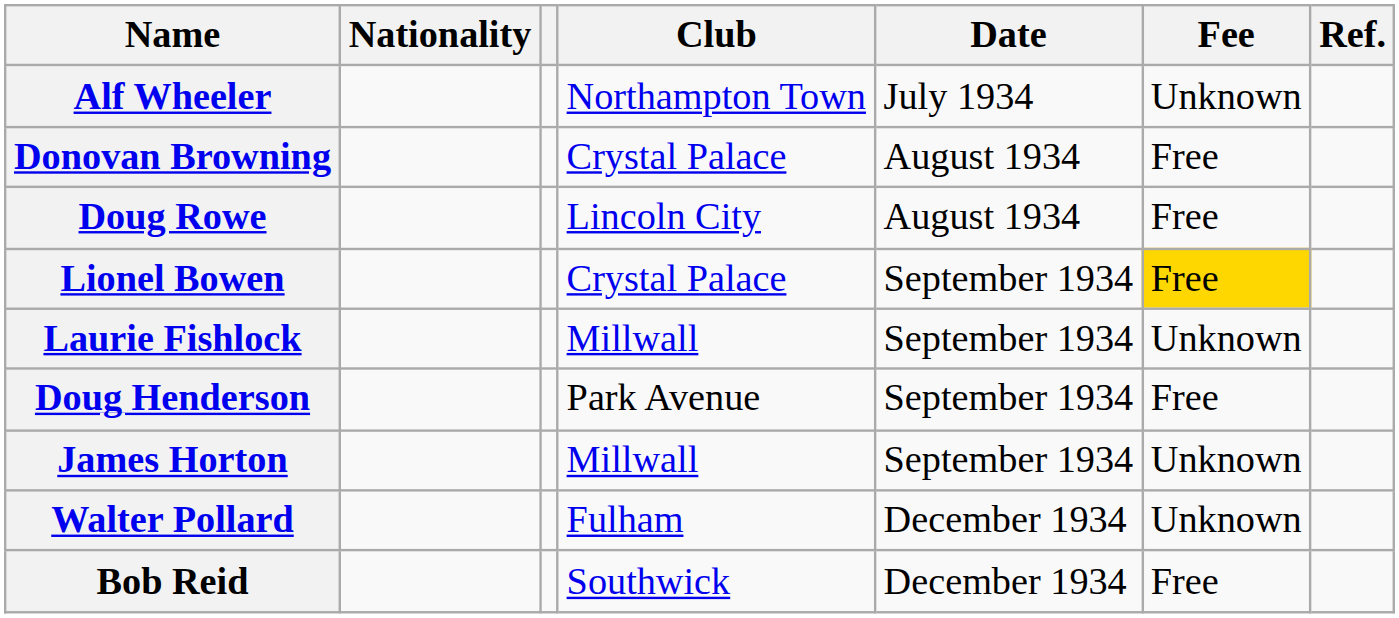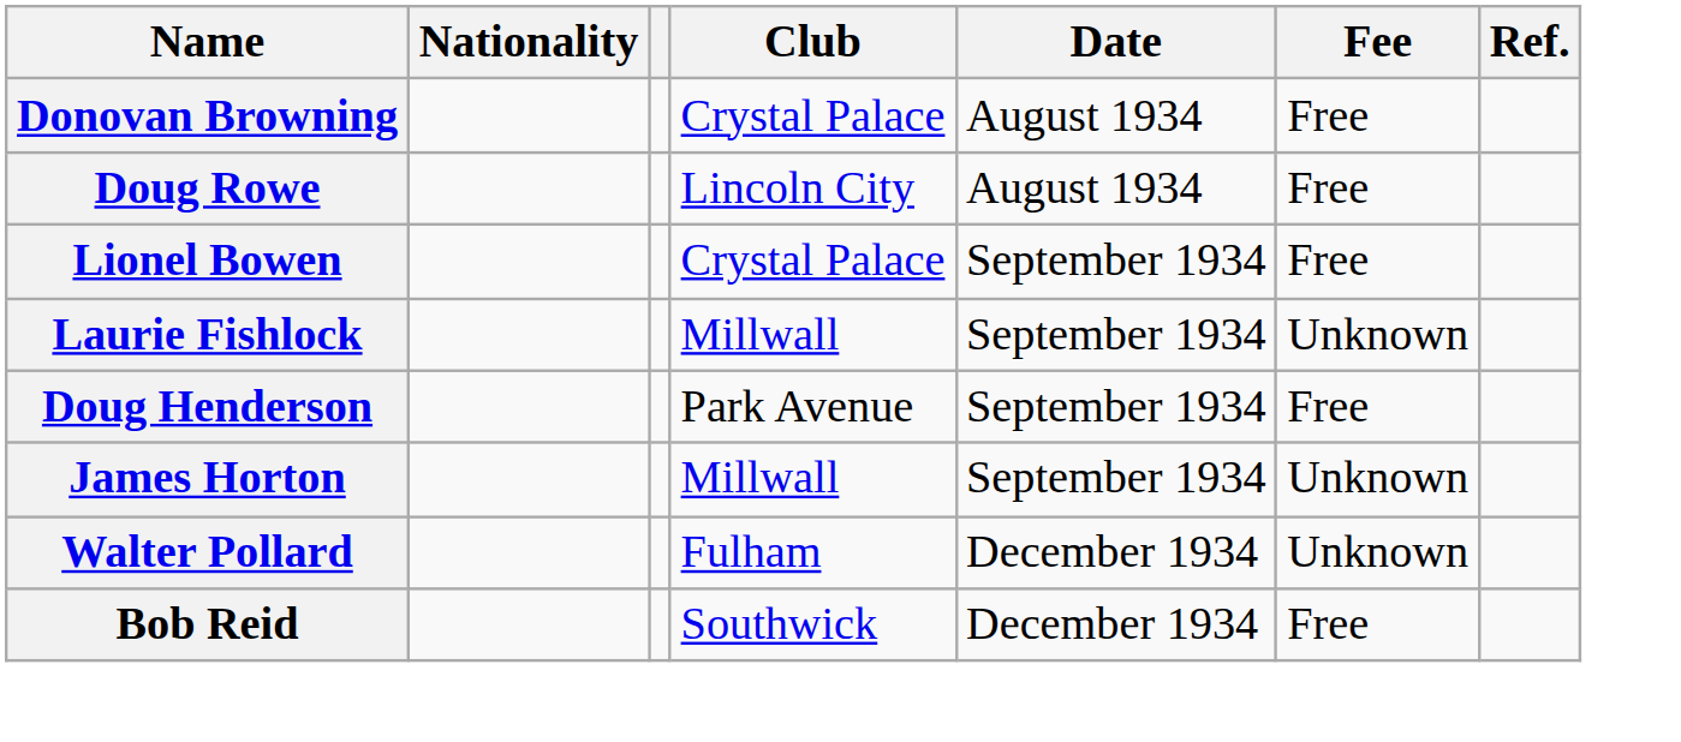- row: Alf Wheeler | Northampton Town | July 1934 | Unknown
Lionel Bowen | Fee: gold background -> no background
